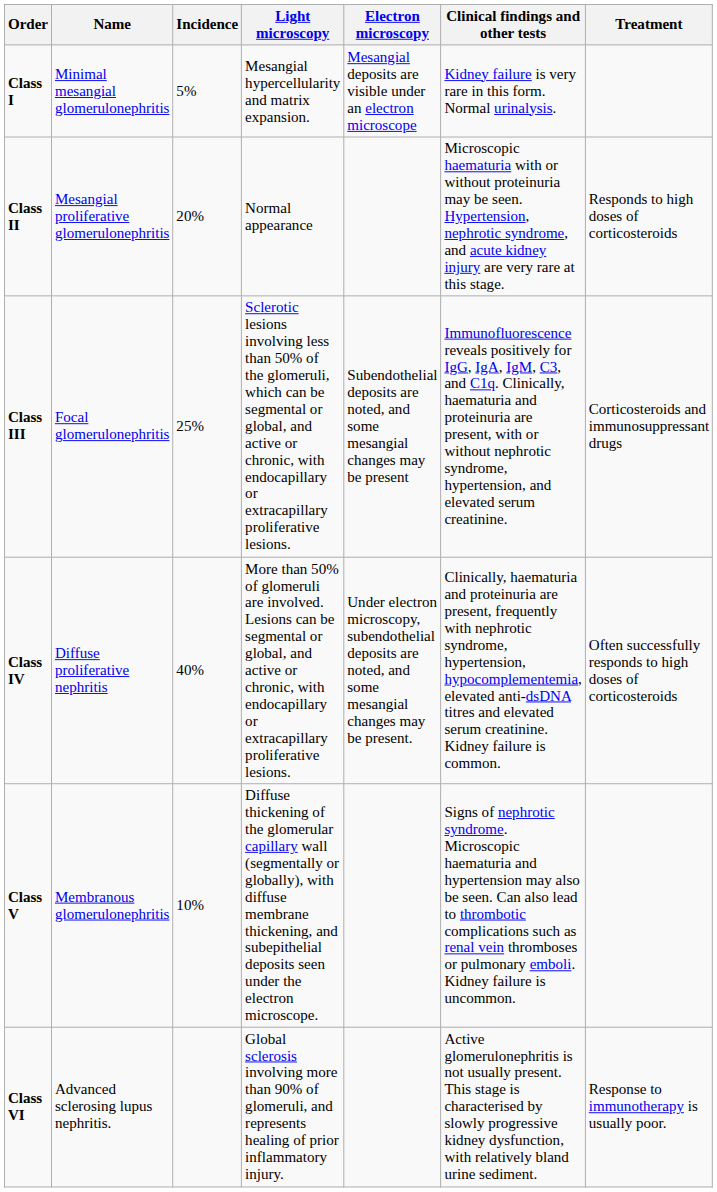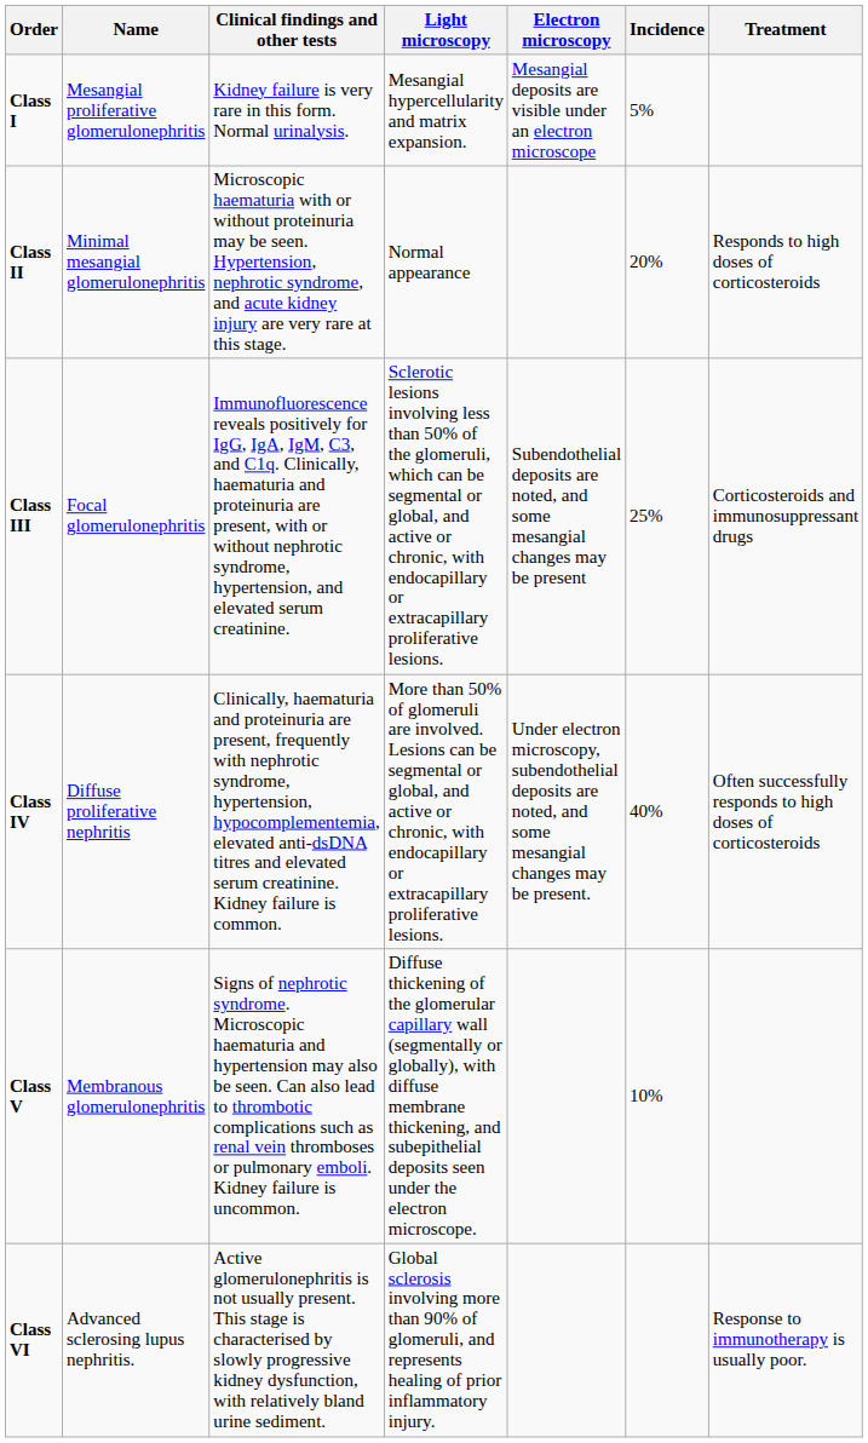columns swapped: Incidence <-> Clinical findings and other tests
Class I | Name: Minimal mesangial glomerulonephritis -> Mesangial proliferative glomerulonephritis
Class II | Name: Mesangial proliferative glomerulonephritis -> Minimal mesangial glomerulonephritis
